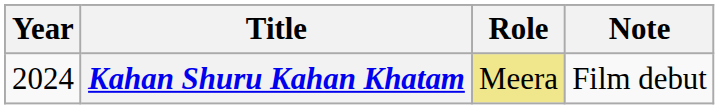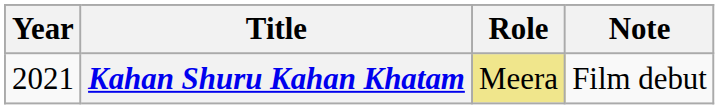Kahan Shuru Kahan Khatam | Year: 2024 -> 2021
